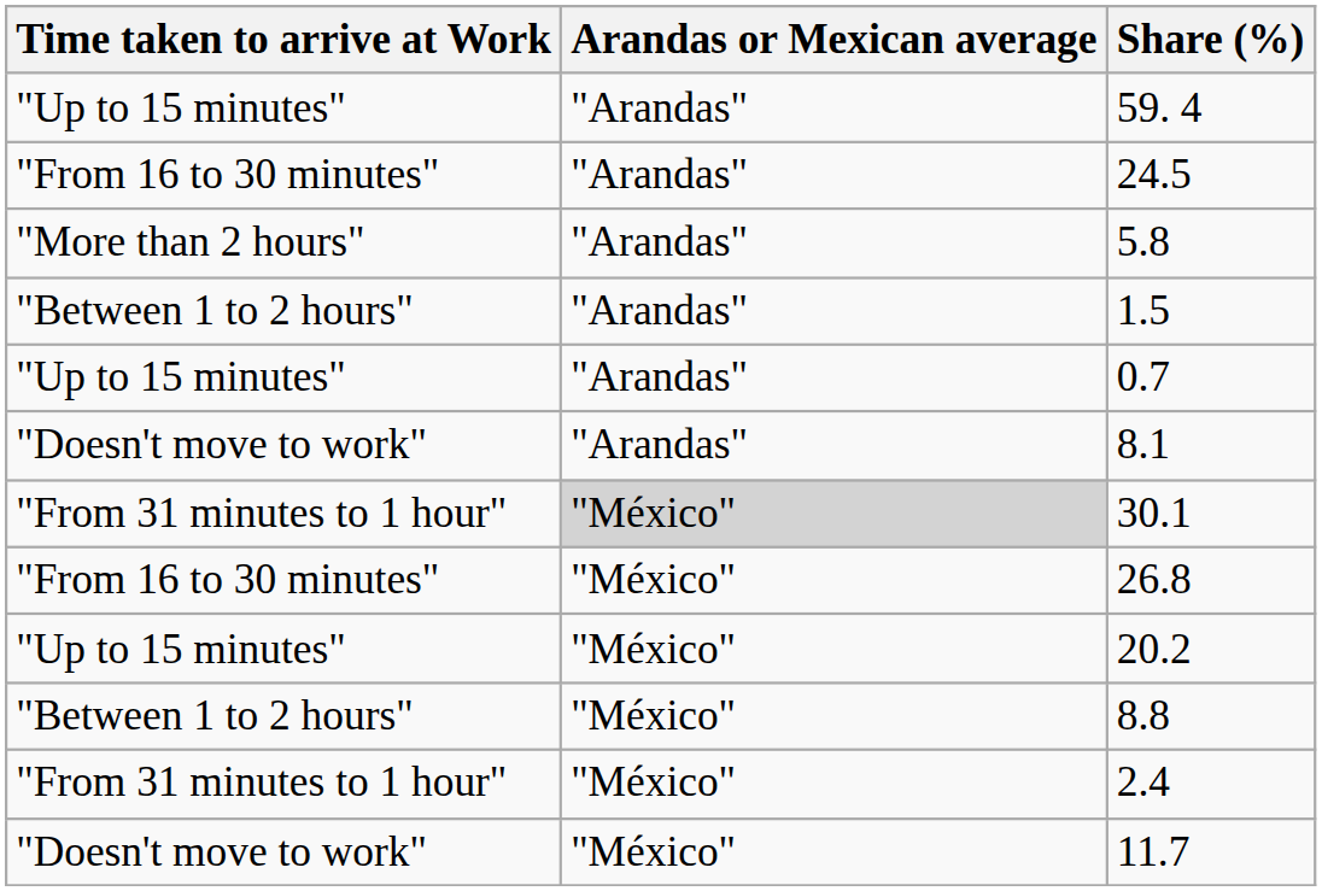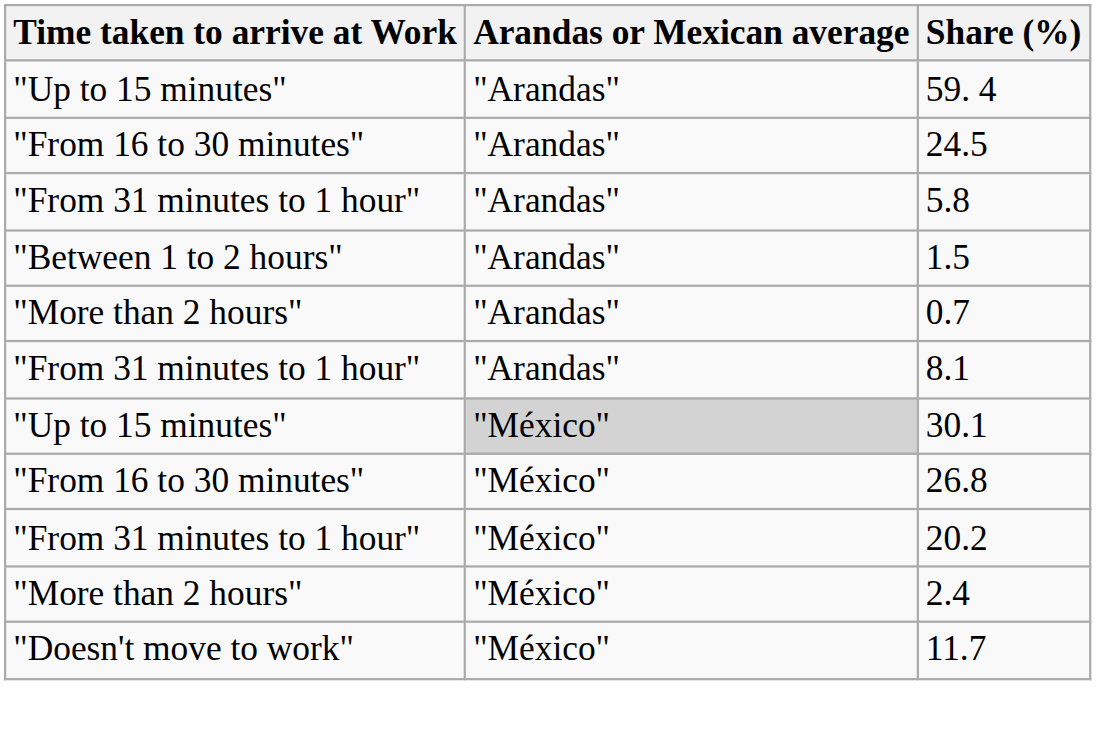5.8 | Time taken to arrive at Work: "More than 2 hours" -> "From 31 minutes to 1 hour"
0.7 | Time taken to arrive at Work: "Up to 15 minutes" -> "More than 2 hours"
8.1 | Time taken to arrive at Work: "Doesn't move to work" -> "From 31 minutes to 1 hour"
30.1 | Time taken to arrive at Work: "From 31 minutes to 1 hour" -> "Up to 15 minutes"
20.2 | Time taken to arrive at Work: "Up to 15 minutes" -> "From 31 minutes to 1 hour"
- row: "Between 1 to 2 hours" | "México" | 8.8
2.4 | Time taken to arrive at Work: "From 31 minutes to 1 hour" -> "More than 2 hours"
